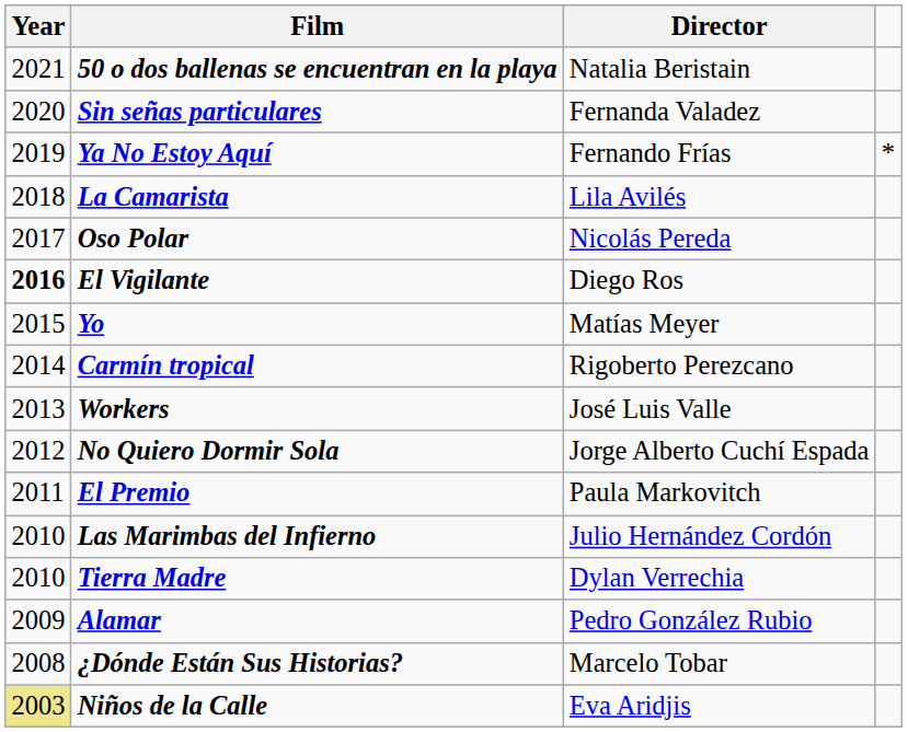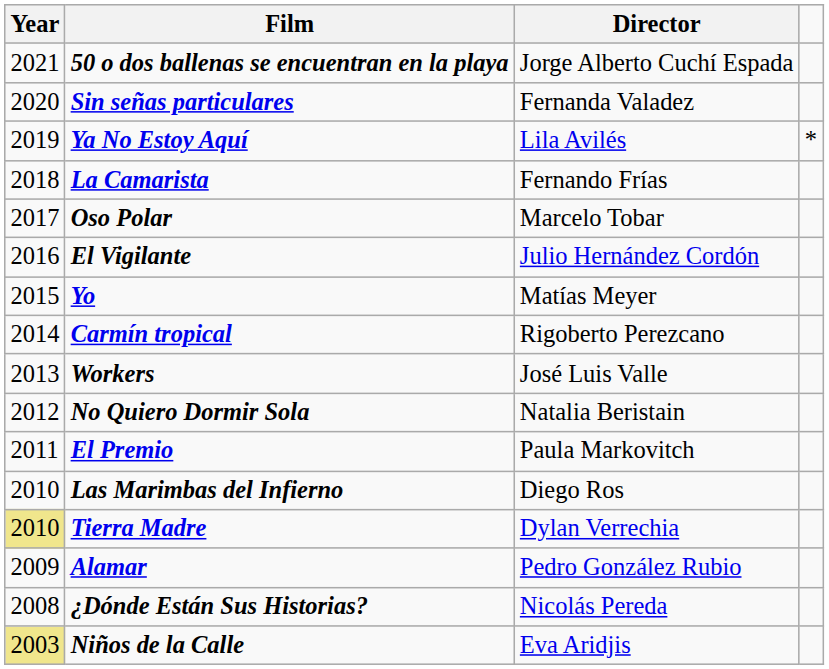50 o dos ballenas se encuentran en la playa | Director: Natalia Beristain -> Jorge Alberto Cuchí Espada
Ya No Estoy Aquí | Director: Fernando Frías -> Lila Avilés
La Camarista | Director: Lila Avilés -> Fernando Frías
Oso Polar | Director: Nicolás Pereda -> Marcelo Tobar
El Vigilante | Year: bold -> normal
El Vigilante | Director: Diego Ros -> Julio Hernández Cordón
No Quiero Dormir Sola | Director: Jorge Alberto Cuchí Espada -> Natalia Beristain
Las Marimbas del Infierno | Director: Julio Hernández Cordón -> Diego Ros
Tierra Madre | Year: no background -> khaki background
¿Dónde Están Sus Historias? | Director: Marcelo Tobar -> Nicolás Pereda
